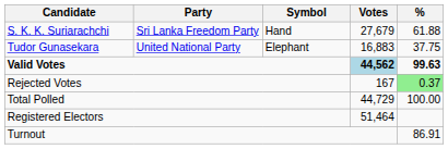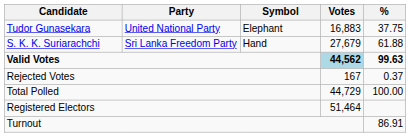rows swapped: S. K. K. Suriarachchi <-> Tudor Gunasekara
Rejected Votes | %: lightgreen background -> no background
